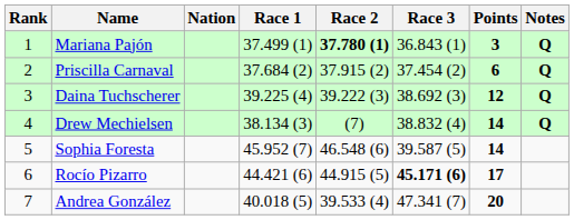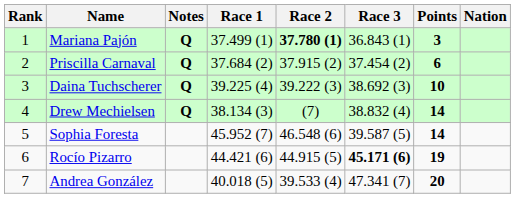columns swapped: Nation <-> Notes
Daina Tuchscherer | Points: 12 -> 10
Rocío Pizarro | Points: 17 -> 19
